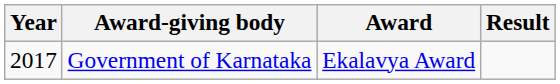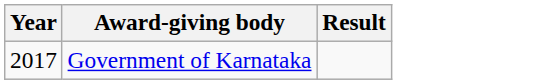- column: Award | Ekalavya Award
